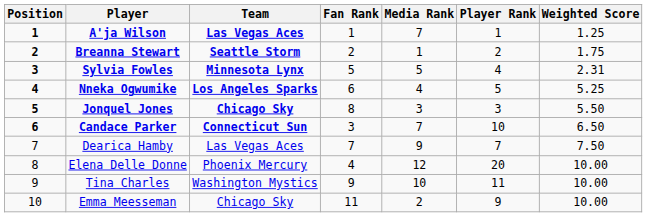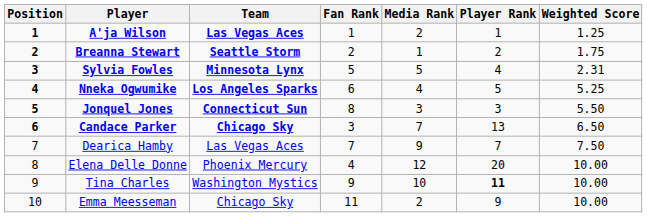A'ja Wilson | Media Rank: 7 -> 2
Jonquel Jones | Team: Chicago Sky -> Connecticut Sun
Candace Parker | Team: Connecticut Sun -> Chicago Sky
Candace Parker | Player Rank: 10 -> 13
Tina Charles | Player Rank: normal -> bold
